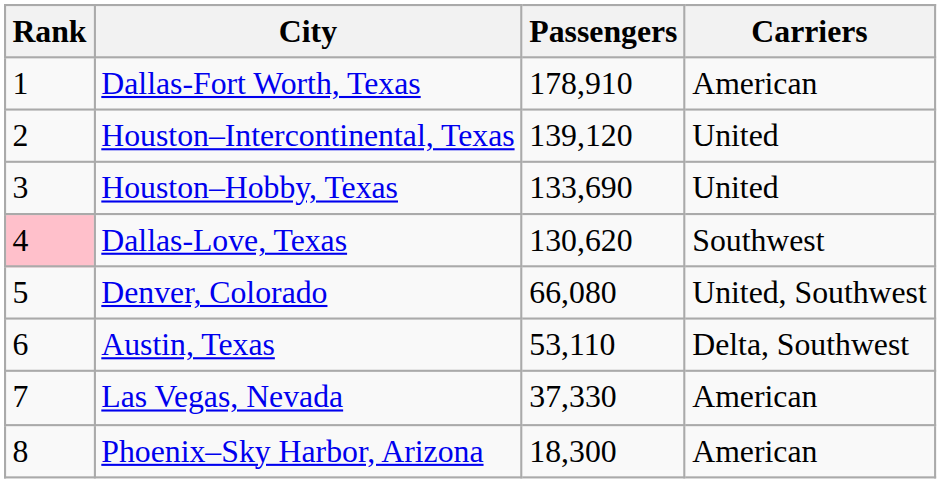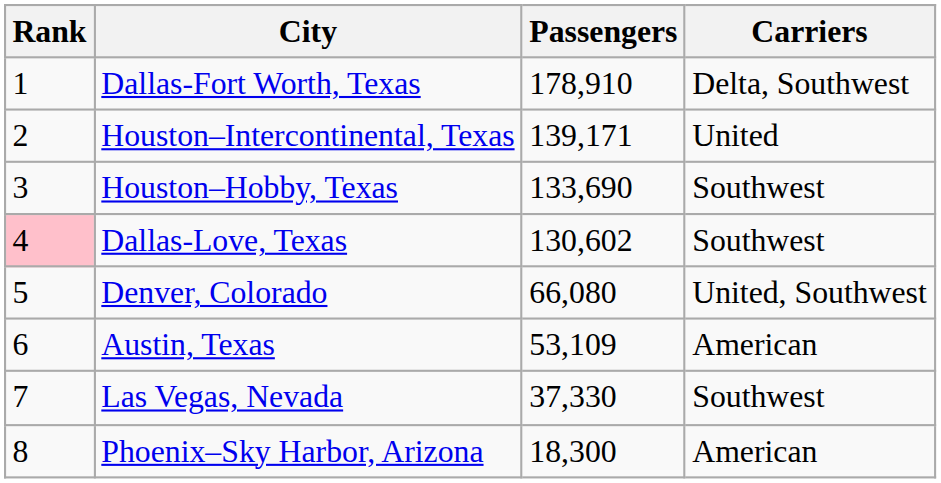Dallas-Fort Worth, Texas | Carriers: American -> Delta, Southwest
Houston–Intercontinental, Texas | Passengers: 139,120 -> 139,171
Houston–Hobby, Texas | Carriers: United -> Southwest
Dallas-Love, Texas | Passengers: 130,620 -> 130,602
Austin, Texas | Passengers: 53,110 -> 53,109
Austin, Texas | Carriers: Delta, Southwest -> American
Las Vegas, Nevada | Carriers: American -> Southwest
